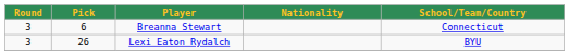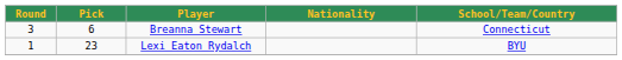Lexi Eaton Rydalch | Round: 3 -> 1
Lexi Eaton Rydalch | Pick: 26 -> 23
